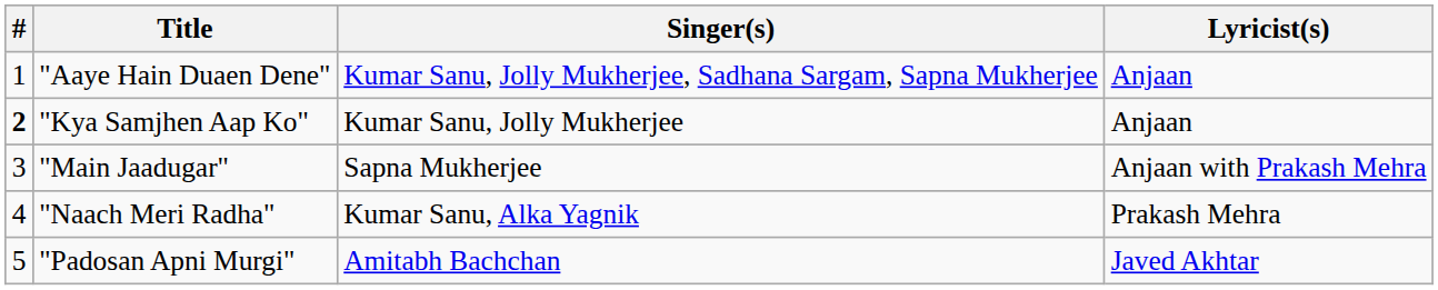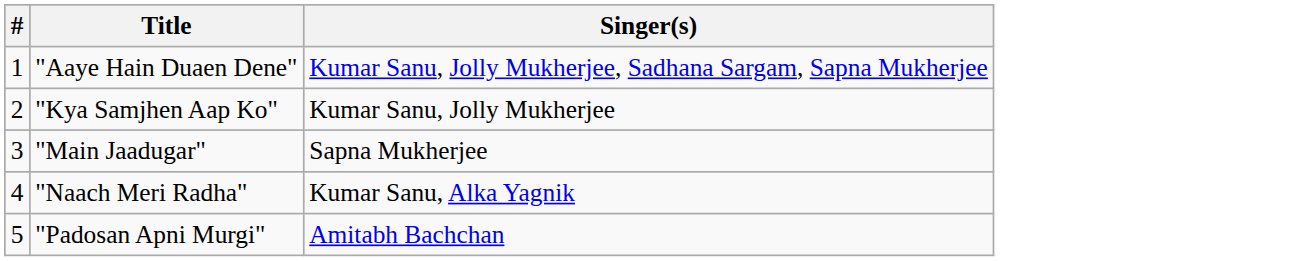- column: Lyricist(s) | Anjaan | Anjaan | Anjaan with Prakash Mehra | Prakash Mehra | Javed Akhtar
"Kya Samjhen Aap Ko" | #: bold -> normal
